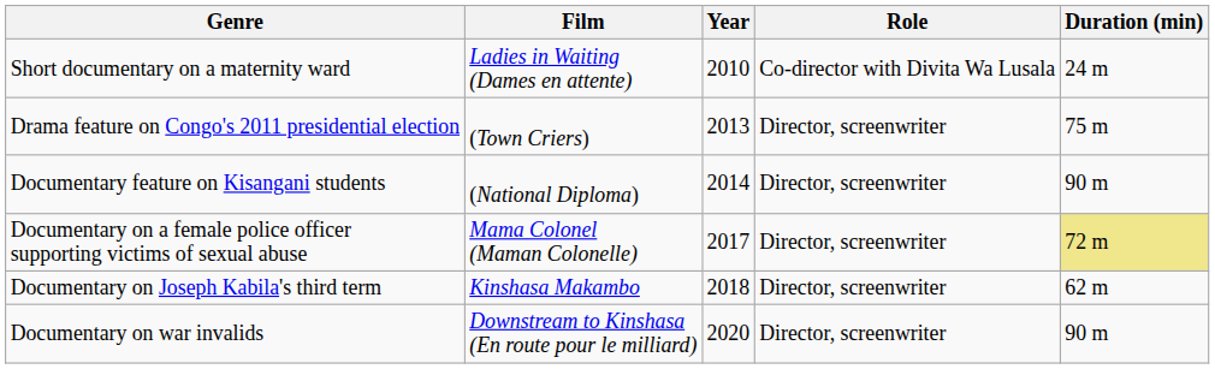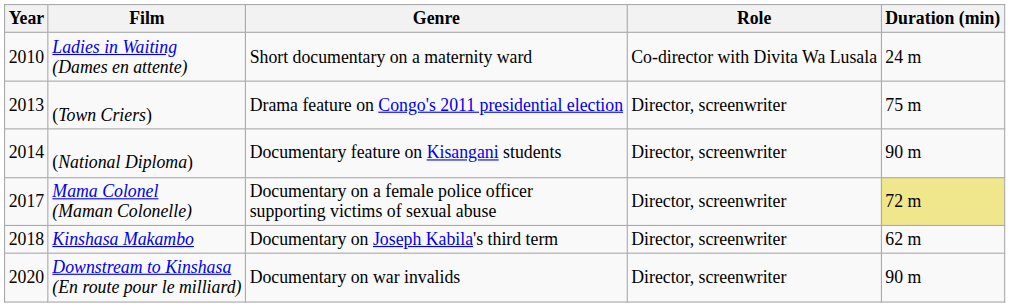columns swapped: Year <-> Genre
